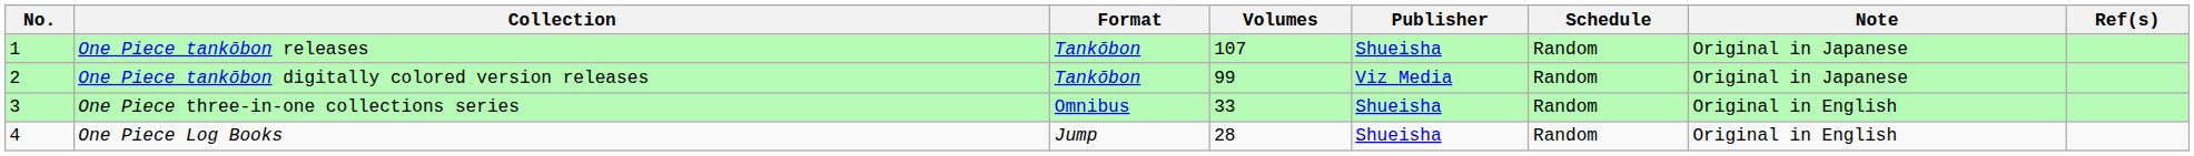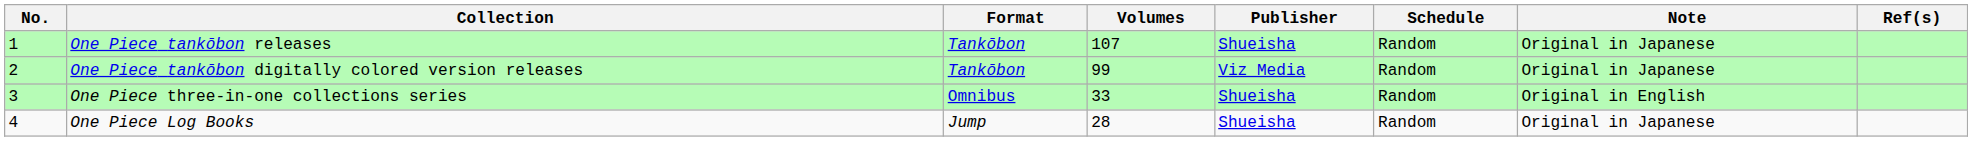One Piece Log Books | Note: Original in English -> Original in Japanese
